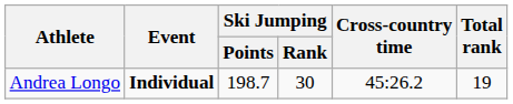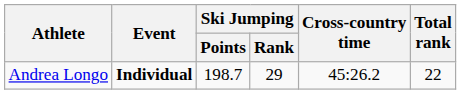Andrea Longo | Ski Jumping / Rank: 30 -> 29
Andrea Longo | Total rank: 19 -> 22
